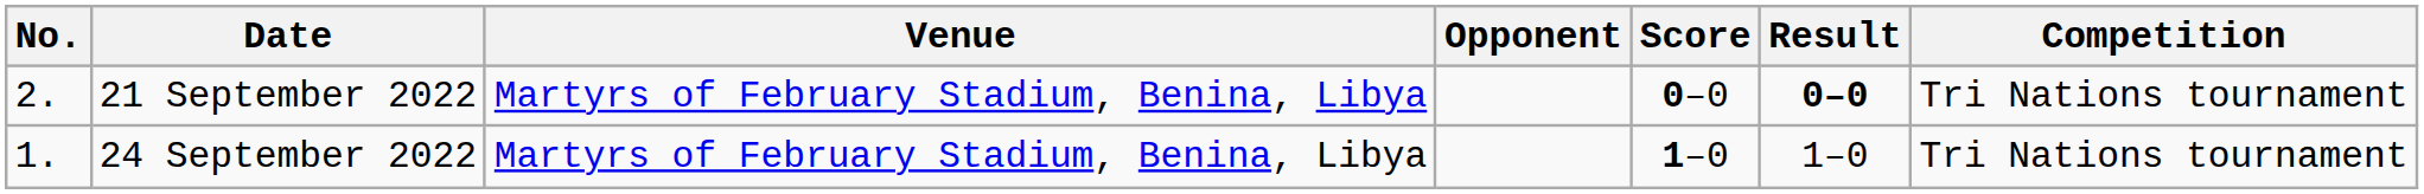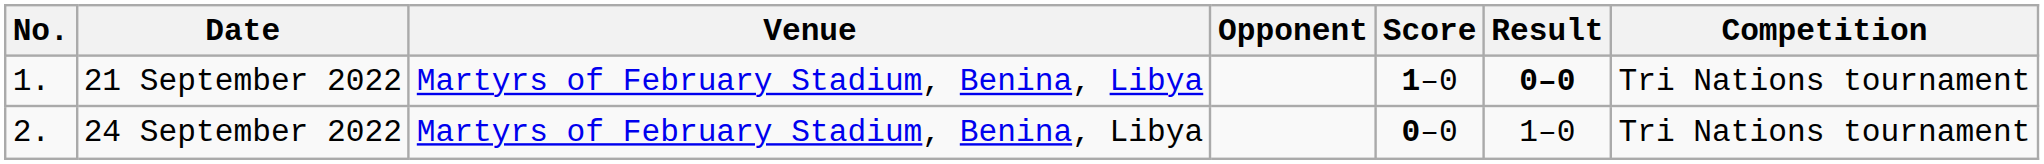21 September 2022 | No.: 2. -> 1.
21 September 2022 | Score: 0–0 -> 1–0
24 September 2022 | No.: 1. -> 2.
24 September 2022 | Score: 1–0 -> 0–0
